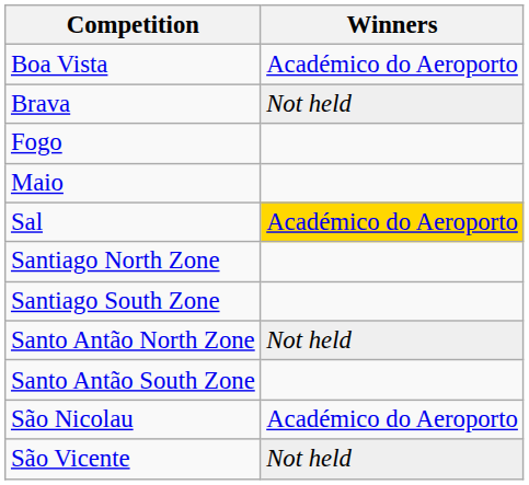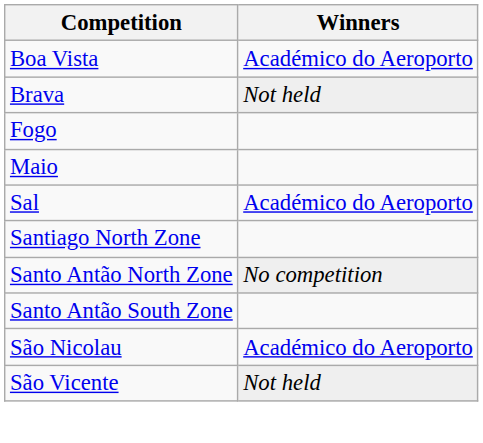Sal | Winners: gold background -> no background
- row: Santiago South Zone
Santo Antão North Zone | Winners: Not held -> No competition
